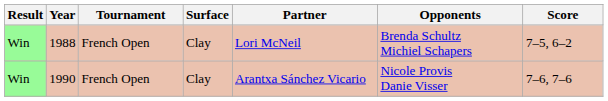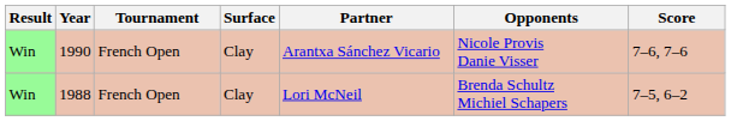rows swapped: 1988 <-> 1990
